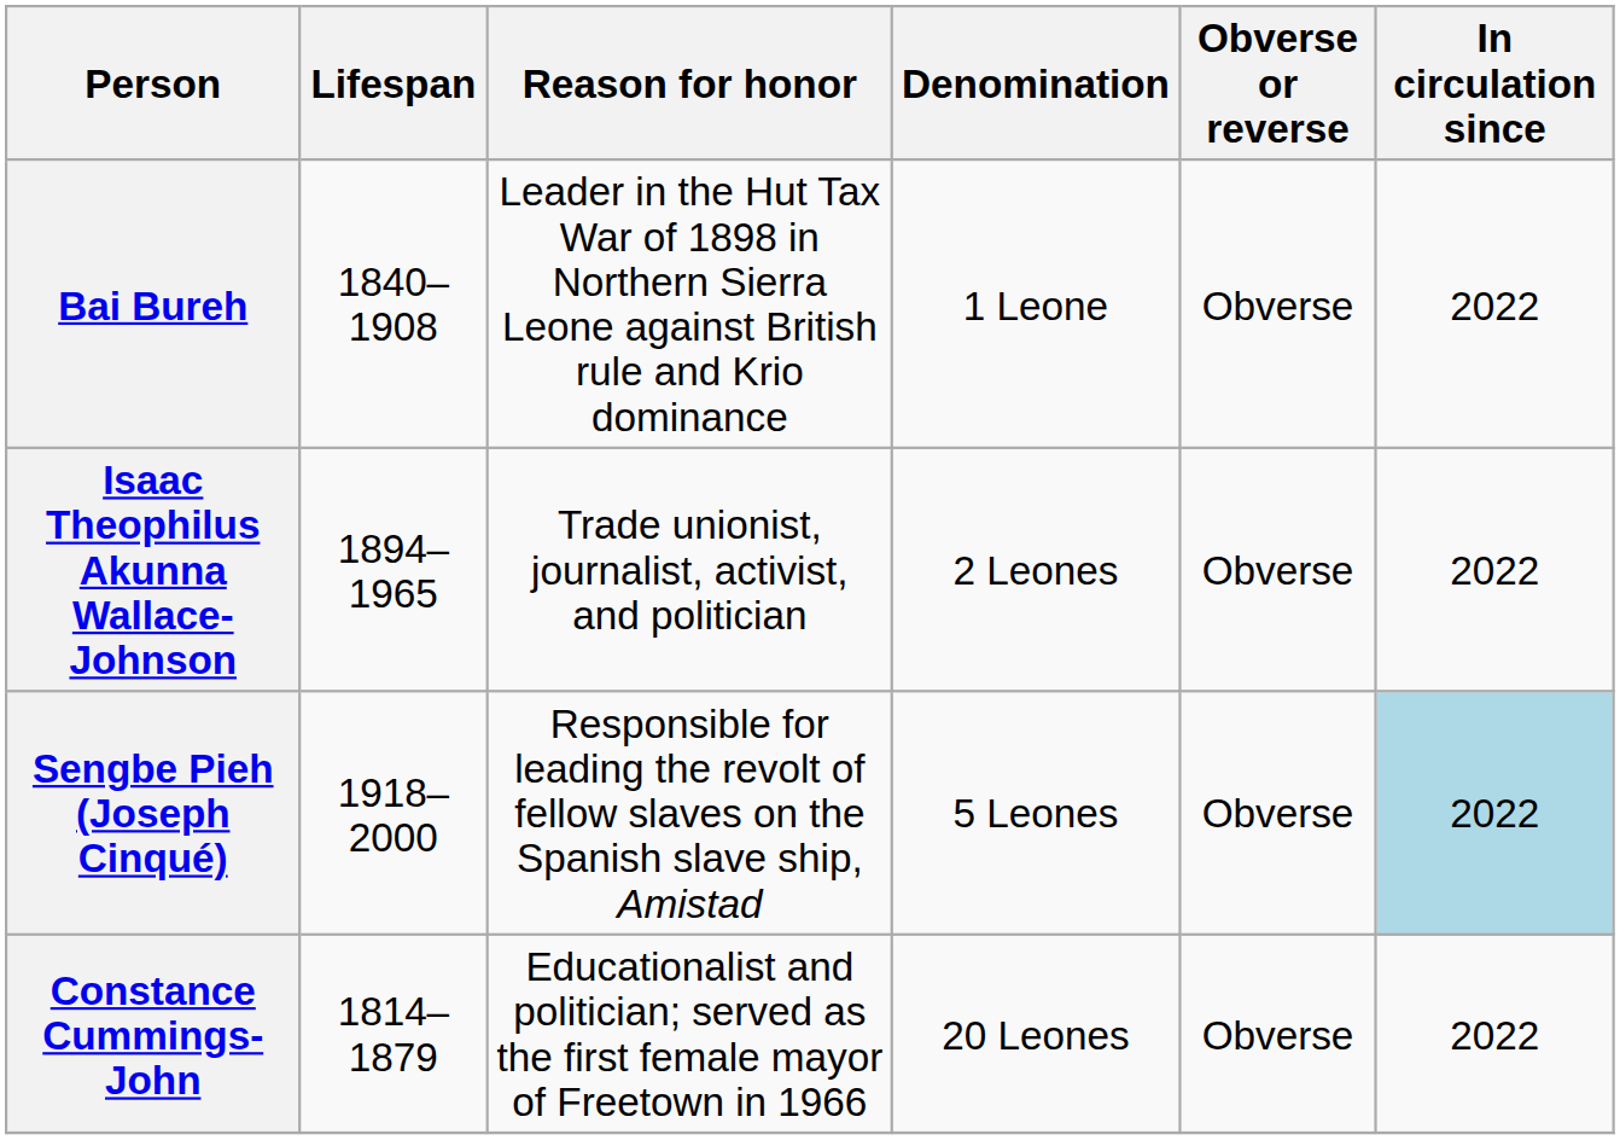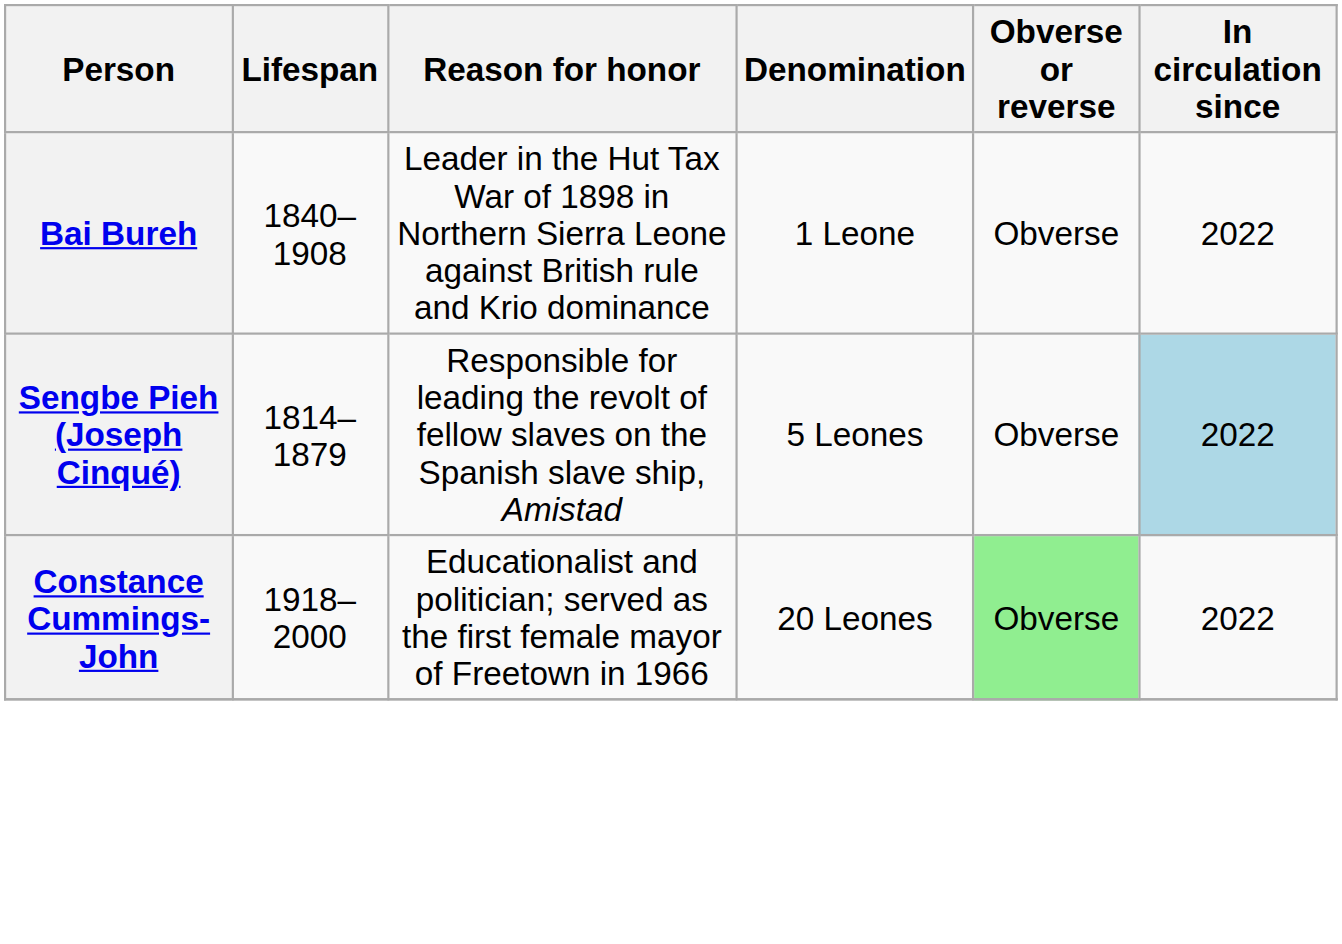- row: Isaac Theophilus Akunna Wallace-Johnson | 1894–1965 | Trade unionist, journalist, activist, and politician | 2 Leones | Obverse | 2022
Sengbe Pieh (Joseph Cinqué) | Lifespan: 1918–2000 -> 1814–1879
Constance Cummings-John | Lifespan: 1814–1879 -> 1918–2000
Constance Cummings-John | Obverse or reverse: no background -> lightgreen background
